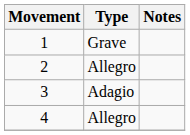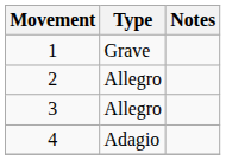3 | Type: Adagio -> Allegro
4 | Type: Allegro -> Adagio
